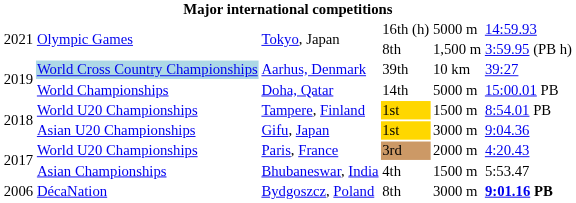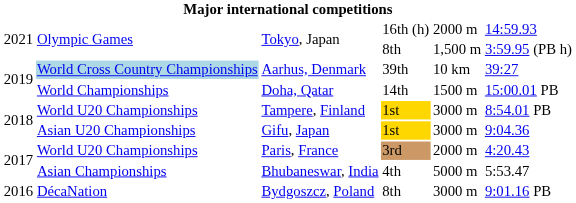Tokyo, Japan / 16th (h) | column 5: 5000 m -> 2000 m
Doha, Qatar | column 5: 5000 m -> 1500 m
Tampere, Finland | column 5: 1500 m -> 3000 m
Bhubaneswar, India | column 5: 1500 m -> 5000 m
Bydgoszcz, Poland | column 1: 2006 -> 2016
Bydgoszcz, Poland | column 6: bold -> normal
